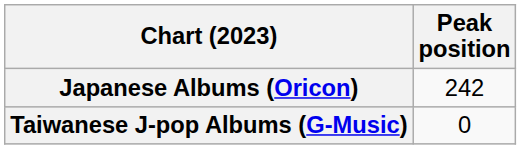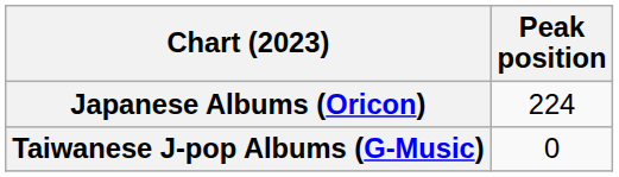Japanese Albums (Oricon) | Peak position: 242 -> 224
